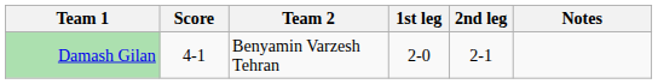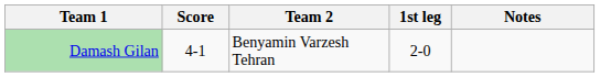- column: 2nd leg | 2-1
